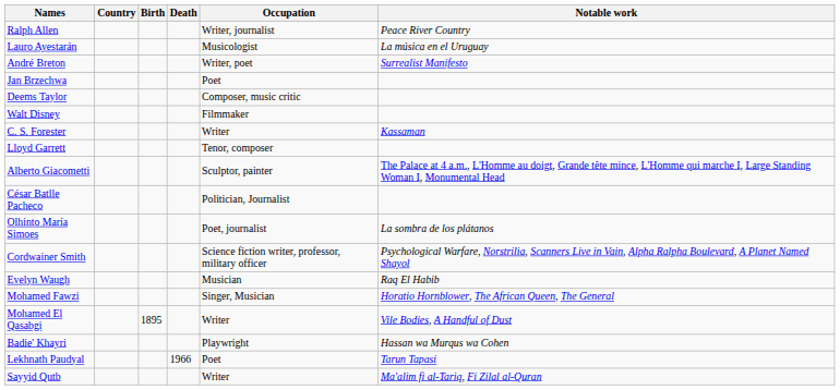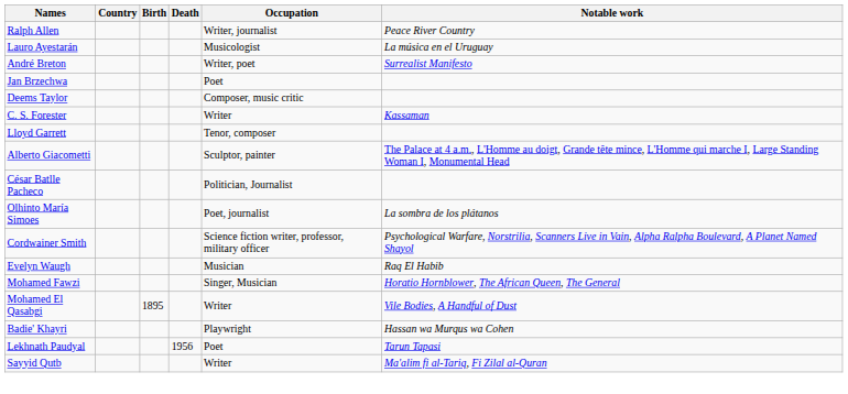- row: Walt Disney | Filmmaker
Lekhnath Paudyal | Death: 1966 -> 1956
